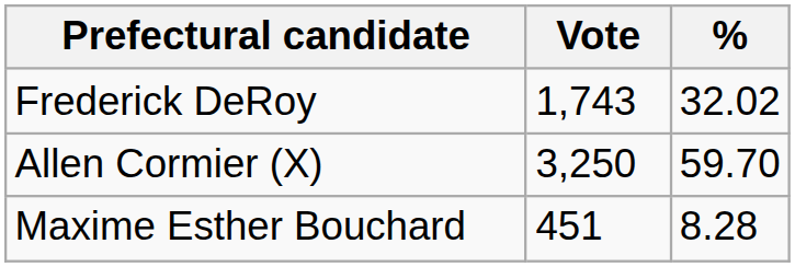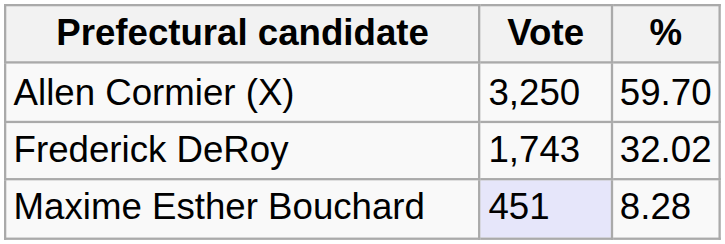rows swapped: Allen Cormier (X) <-> Frederick DeRoy
Maxime Esther Bouchard | Vote: no background -> lavender background
